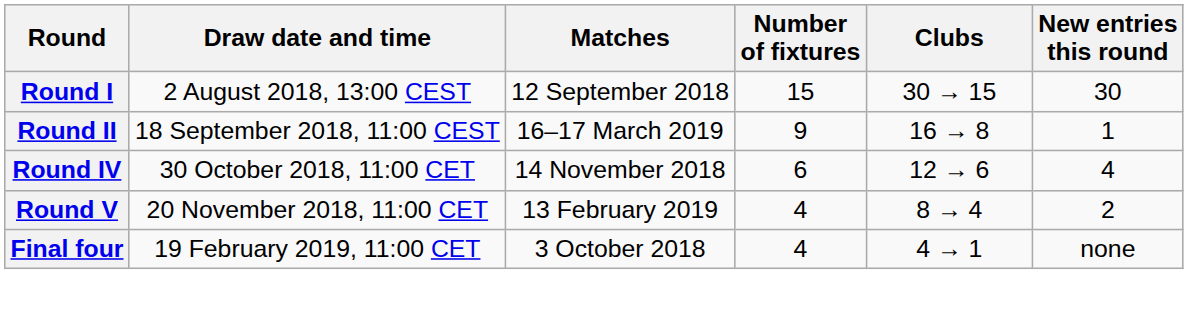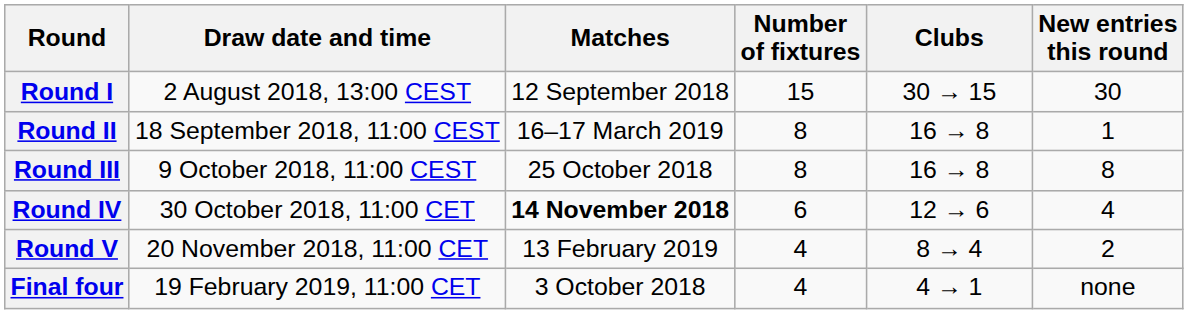Round II | Number of fixtures: 9 -> 8
+ row: Round III | 9 October 2018, 11:00 CEST | 25 October 2018 | 8 | 16 → 8 | 8
Round IV | Matches: normal -> bold
